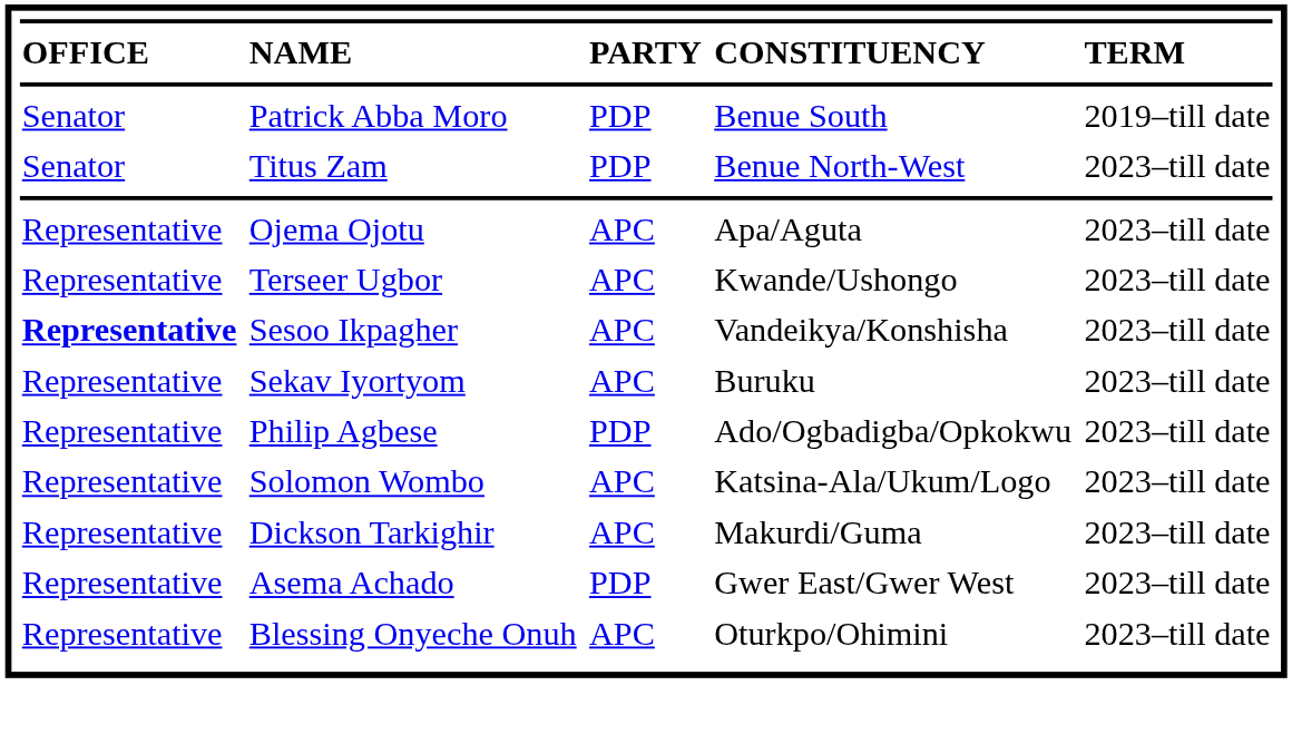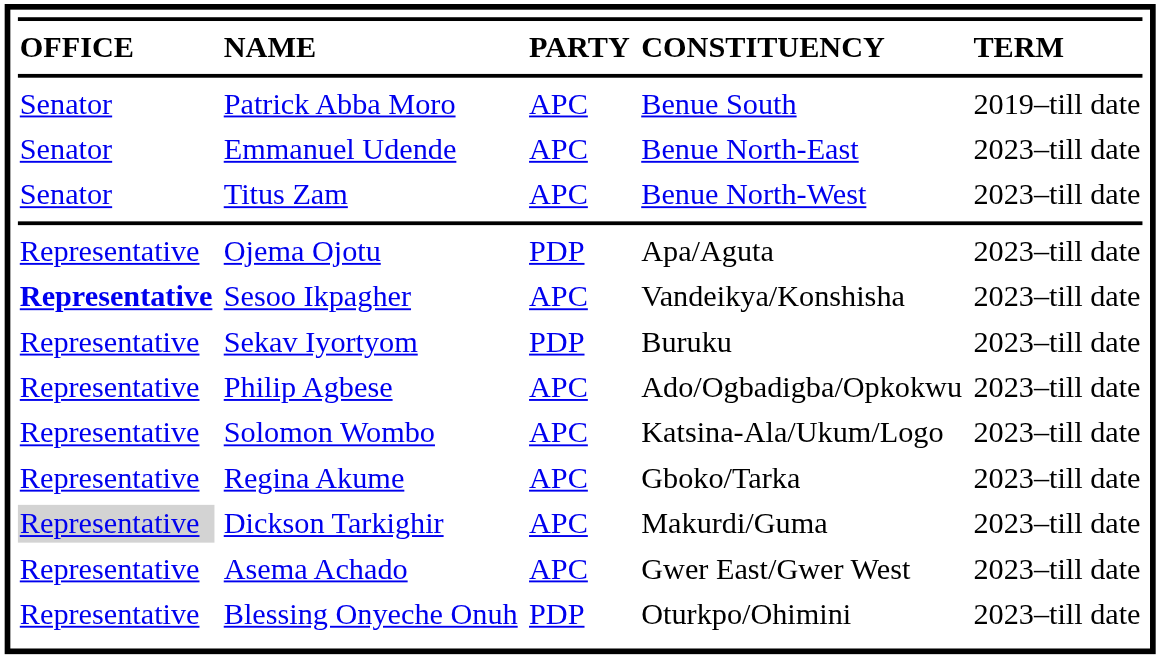Patrick Abba Moro | column 3: PDP -> APC
+ row: Senator | Emmanuel Udende | APC | Benue North-East | 2023–till date
Titus Zam | column 3: PDP -> APC
Ojema Ojotu | column 3: APC -> PDP
- row: Representative | Terseer Ugbor | APC | Kwande/Ushongo | 2023–till date
Sekav Iyortyom | column 3: APC -> PDP
Philip Agbese | column 3: PDP -> APC
+ row: Representative | Regina Akume | APC | Gboko/Tarka | 2023–till date
Dickson Tarkighir | column 1: no background -> lightgrey background
Asema Achado | column 3: PDP -> APC
Blessing Onyeche Onuh | column 3: APC -> PDP
